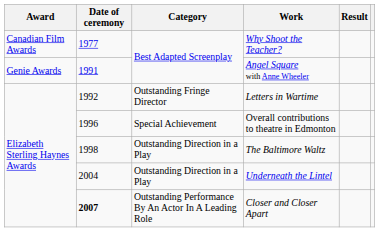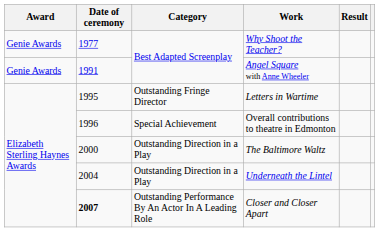Why Shoot the Teacher? | Award: Canadian Film Awards -> Genie Awards
Letters in Wartime | Date of ceremony: 1992 -> 1995
The Baltimore Waltz | Date of ceremony: 1998 -> 2000
